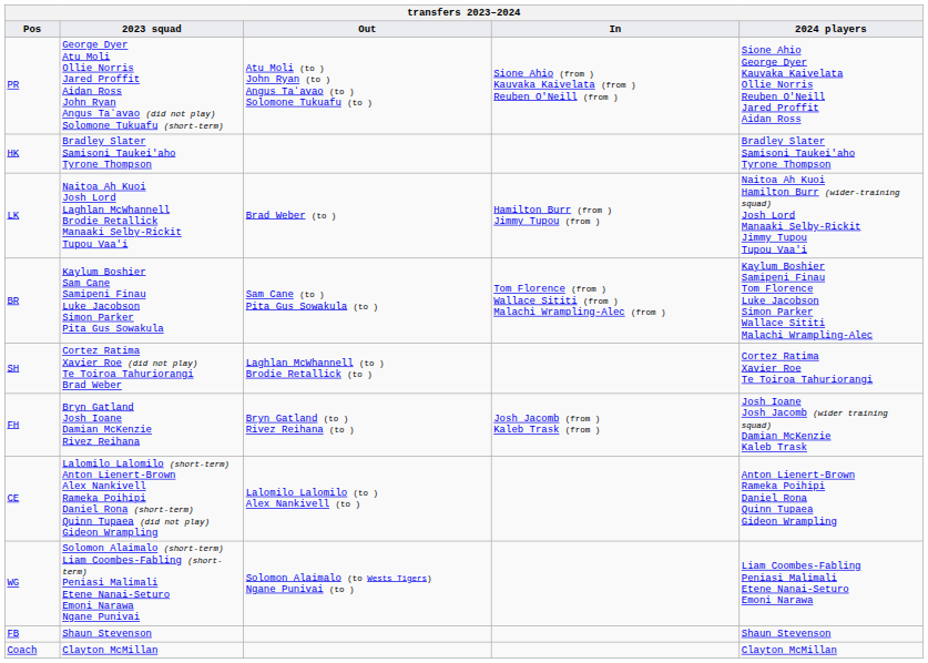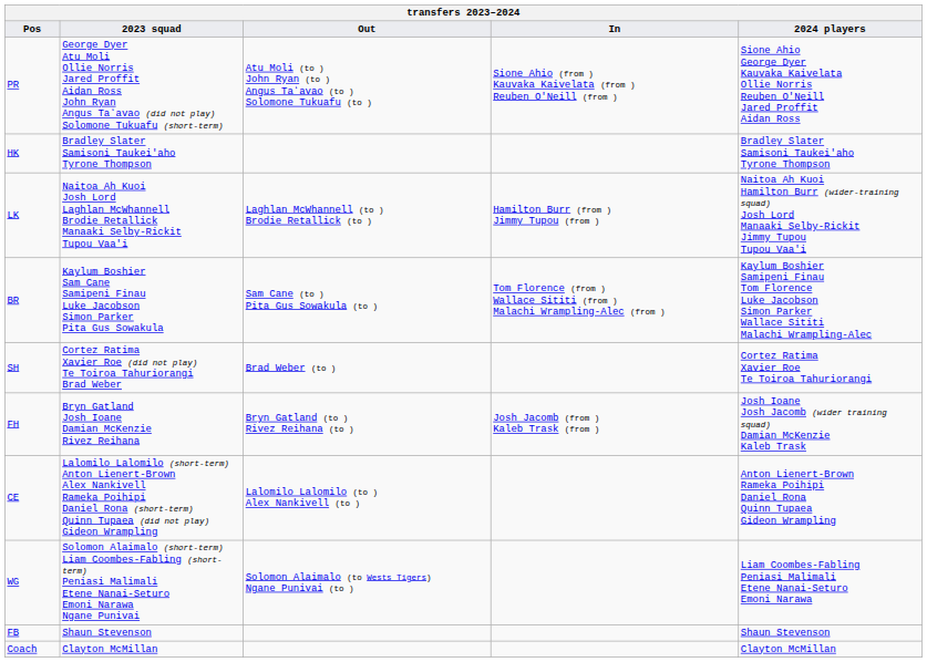LK | Out: Brad Weber (to ) -> Laghlan McWhannell (to ) Brodie Retallick (to )
SH | Out: Laghlan McWhannell (to ) Brodie Retallick (to ) -> Brad Weber (to )
